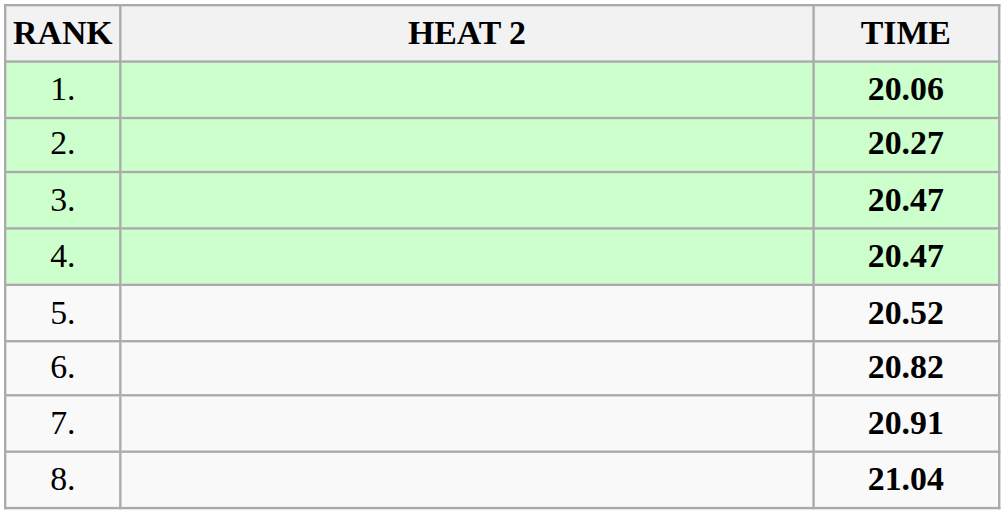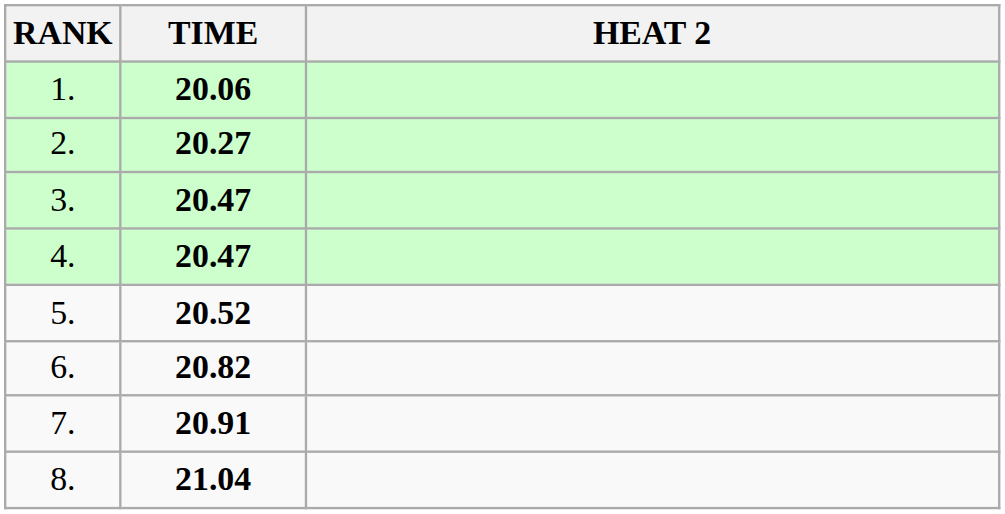columns swapped: HEAT 2 <-> TIME
